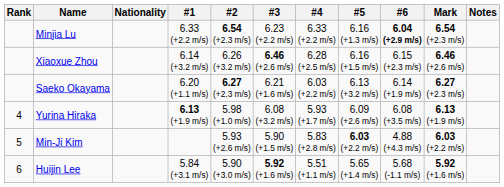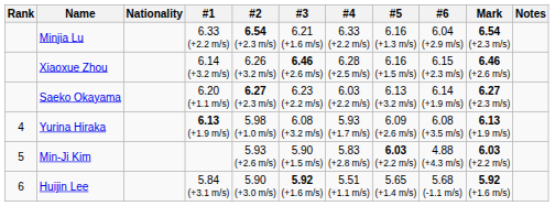Minjia Lu | #3: 6.23 (+2.2 m/s) -> 6.21 (+1.6 m/s)
Minjia Lu | #6: bold -> normal
Saeko Okayama | #3: 6.21 (+1.6 m/s) -> 6.23 (+2.2 m/s)
